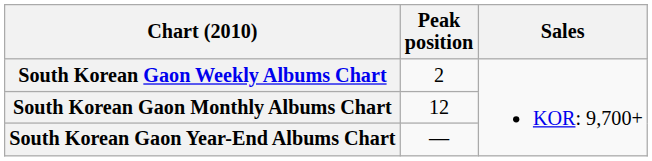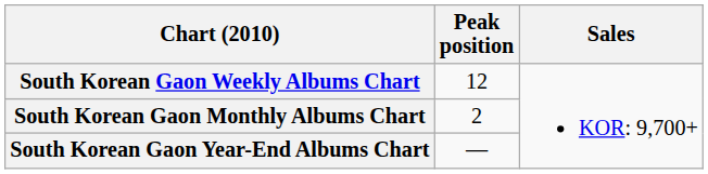South Korean Gaon Weekly Albums Chart | Peak position: 2 -> 12
South Korean Gaon Monthly Albums Chart | Peak position: 12 -> 2
